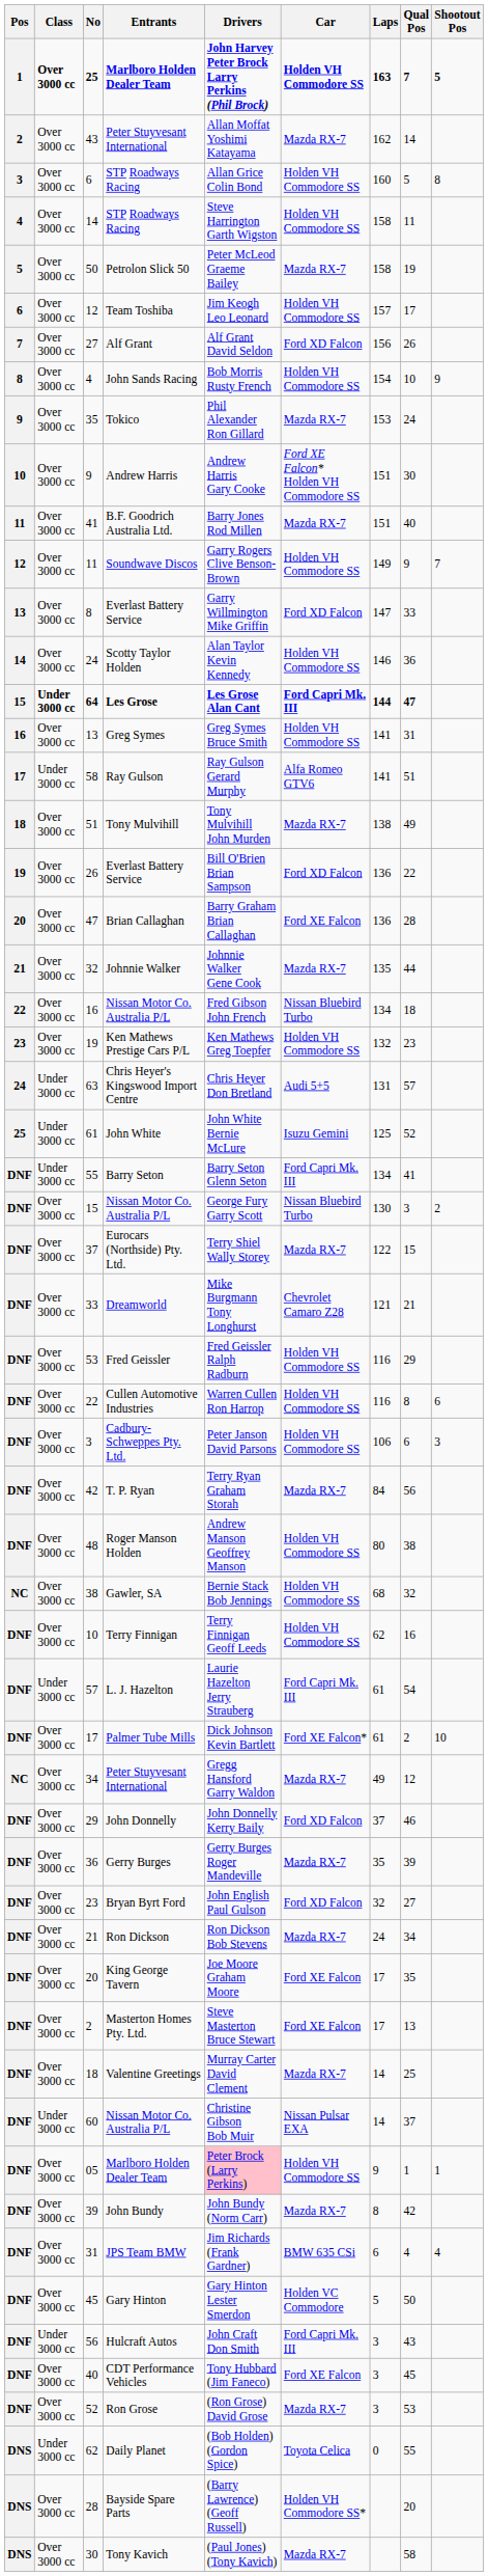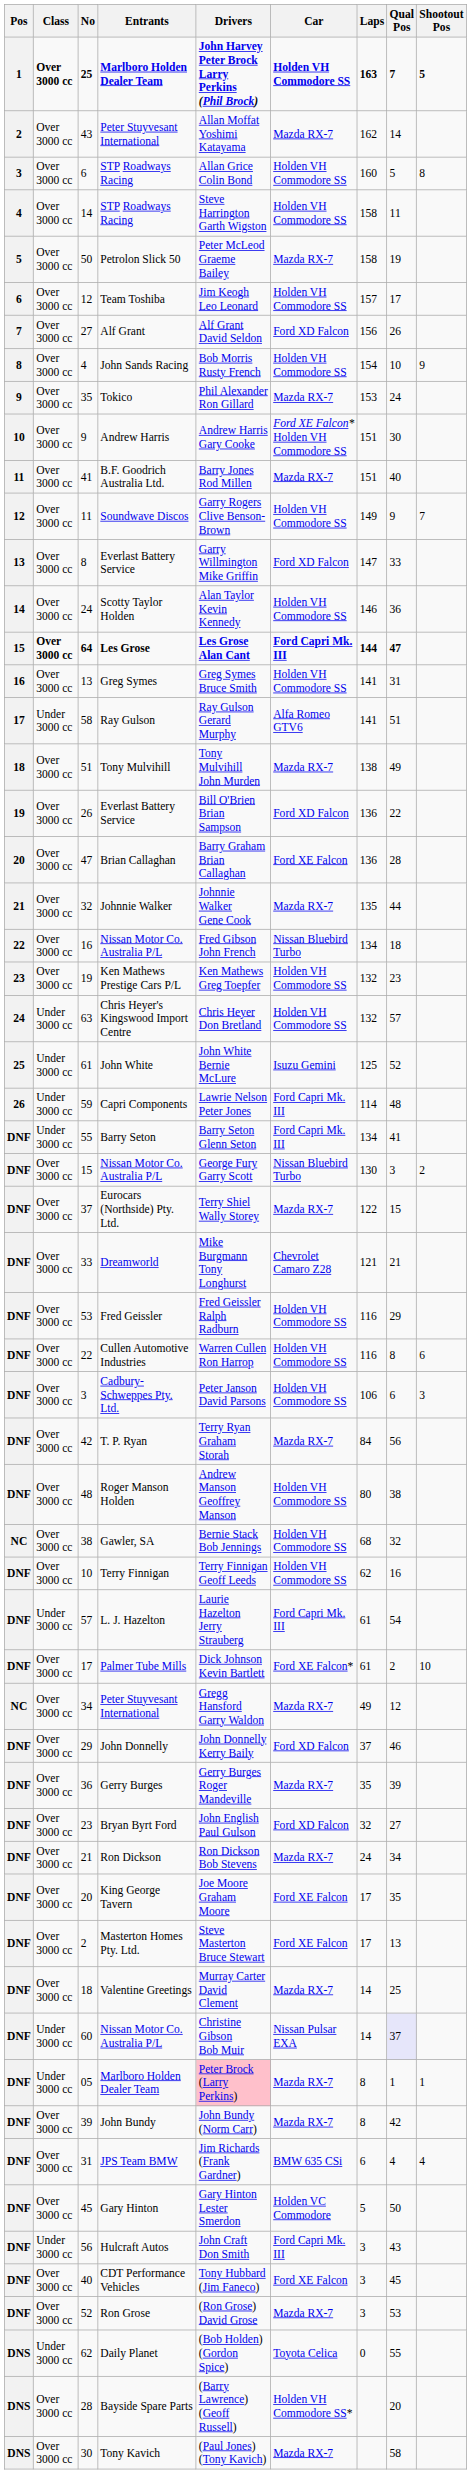64 | Class: Under 3000 cc -> Over 3000 cc
63 | Car: Audi 5+5 -> Holden VH Commodore SS
63 | Laps: 131 -> 132
+ row: 26 | Under 3000 cc | 59 | Capri Components | Lawrie Nelson Peter Jones | Ford Capri Mk. III | 114 | 48
60 | Qual Pos: no background -> lavender background
05 | Class: Over 3000 cc -> Under 3000 cc
05 | Car: Holden VH Commodore SS -> Mazda RX-7
05 | Laps: 9 -> 8
